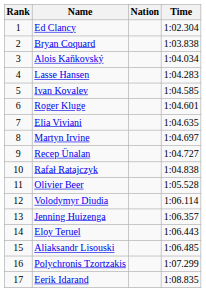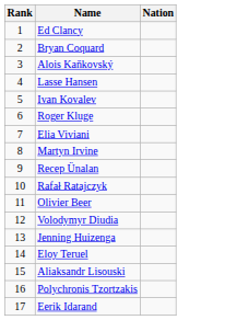- column: Time | 1:02.304 | 1:03.838 | 1:04.034 | 1:04.283 | 1:04.585 | 1:04.601 | 1:04.635 | 1:04.697 | 1:04.727 | 1:04.838 | 1:05.528 | 1:06.114 | 1:06.357 | 1:06.443 | 1:06.485 | 1:07.299 | 1:08.835
